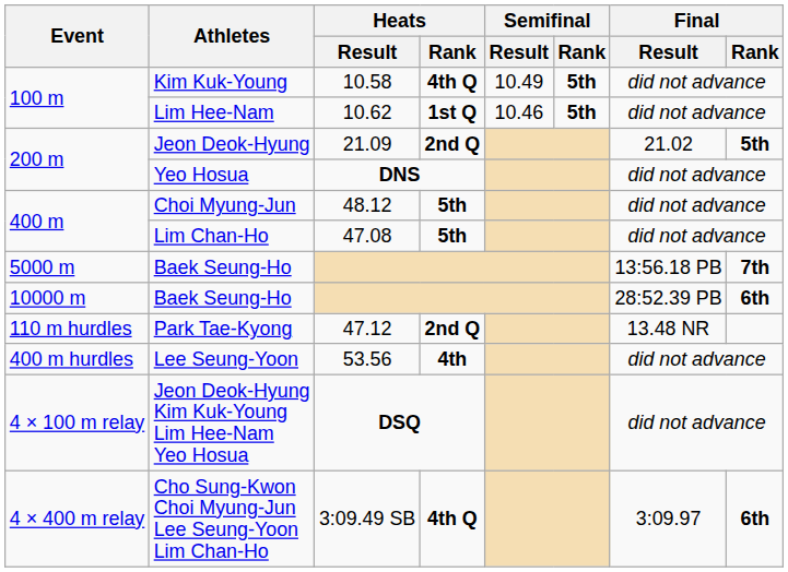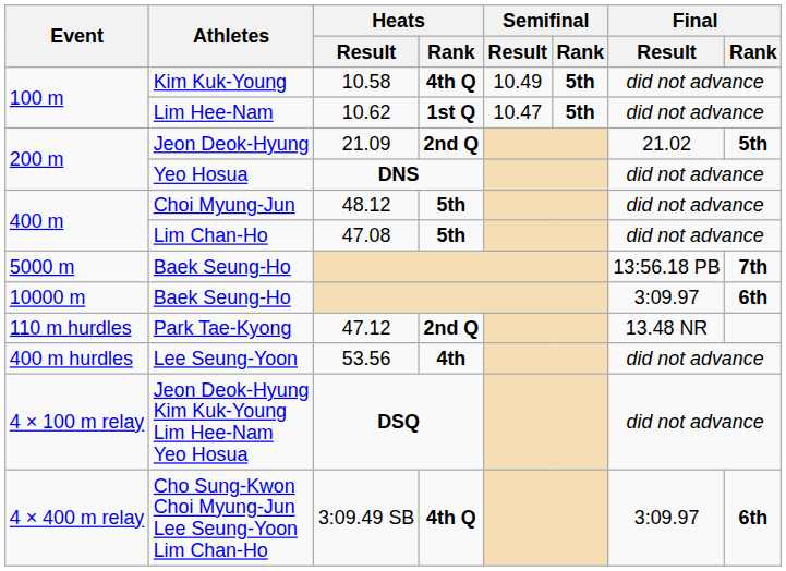Lim Hee-Nam | Semifinal / Result: 10.46 -> 10.47
10000 m / Baek Seung-Ho | Final / Result: 28:52.39 PB -> 3:09.97
